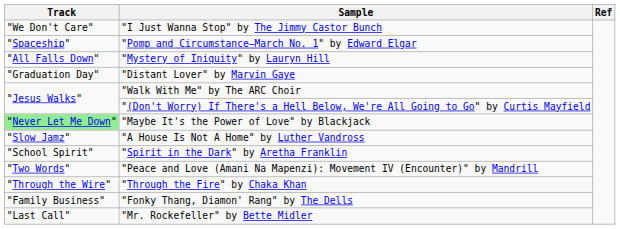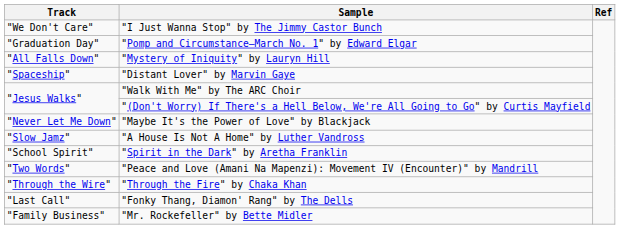"Pomp and Circumstance—March No. 1" by Edward Elgar | Track: "Spaceship" -> "Graduation Day"
"Distant Lover" by Marvin Gaye | Track: "Graduation Day" -> "Spaceship"
"Maybe It's the Power of Love" by Blackjack | Track: lightgreen background -> no background
"Fonky Thang, Diamon' Rang" by The Dells | Track: "Family Business" -> "Last Call"
"Mr. Rockefeller" by Bette Midler | Track: "Last Call" -> "Family Business"
